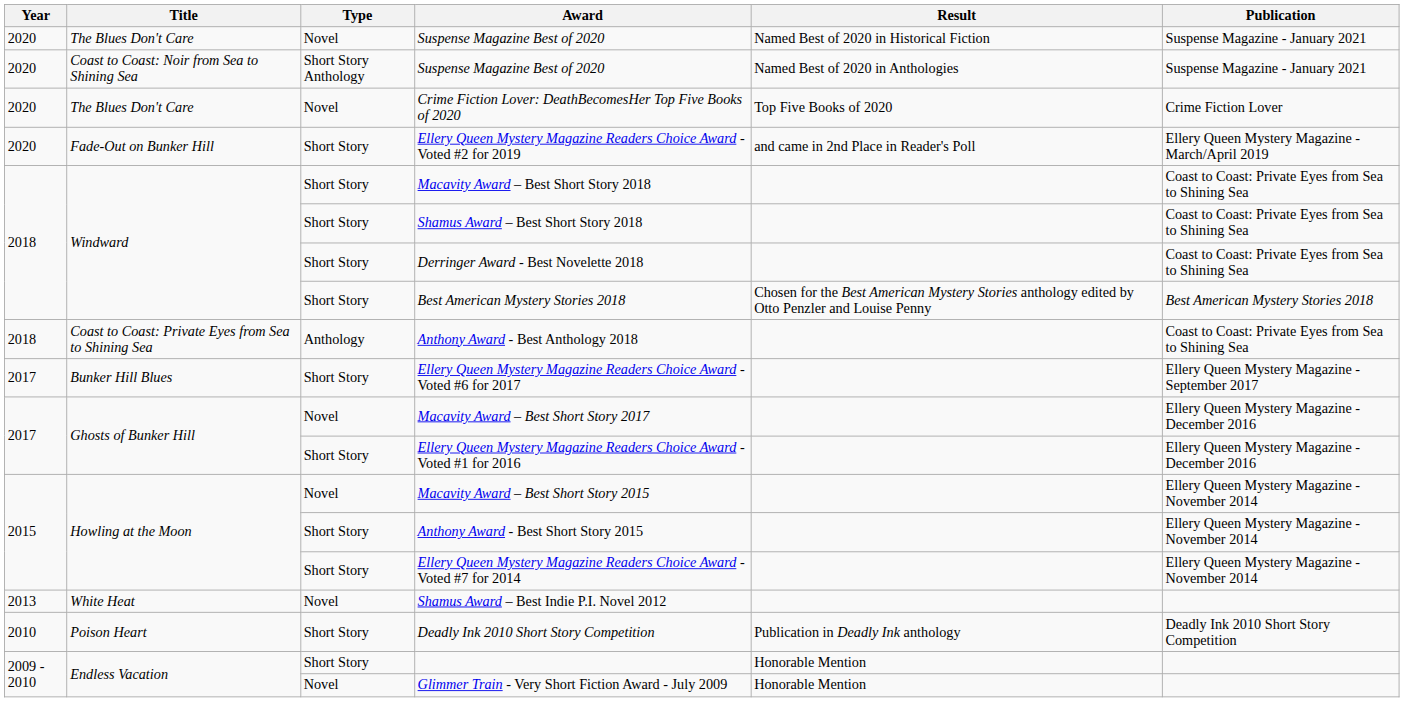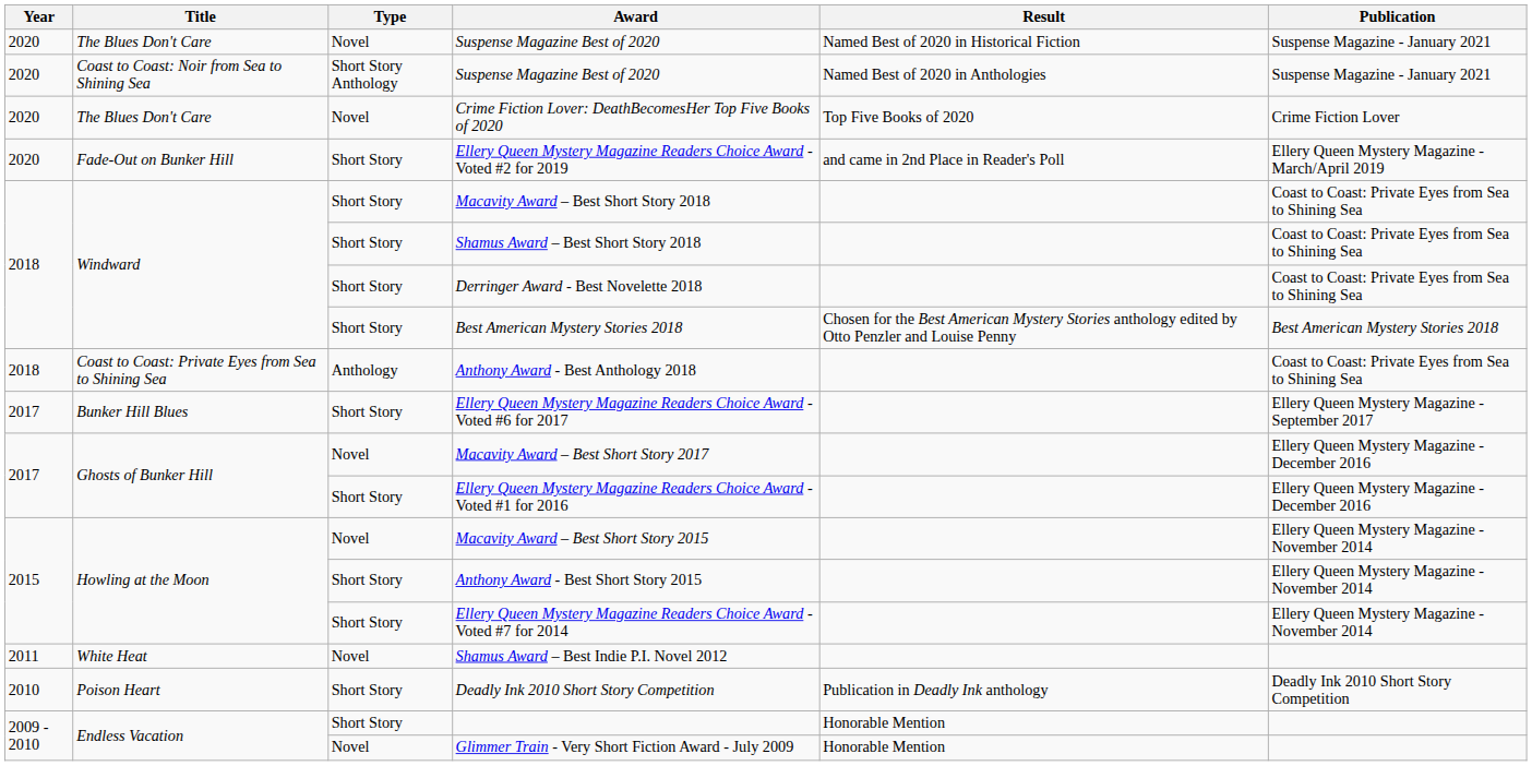Shamus Award – Best Indie P.I. Novel 2012 | Year: 2013 -> 2011
